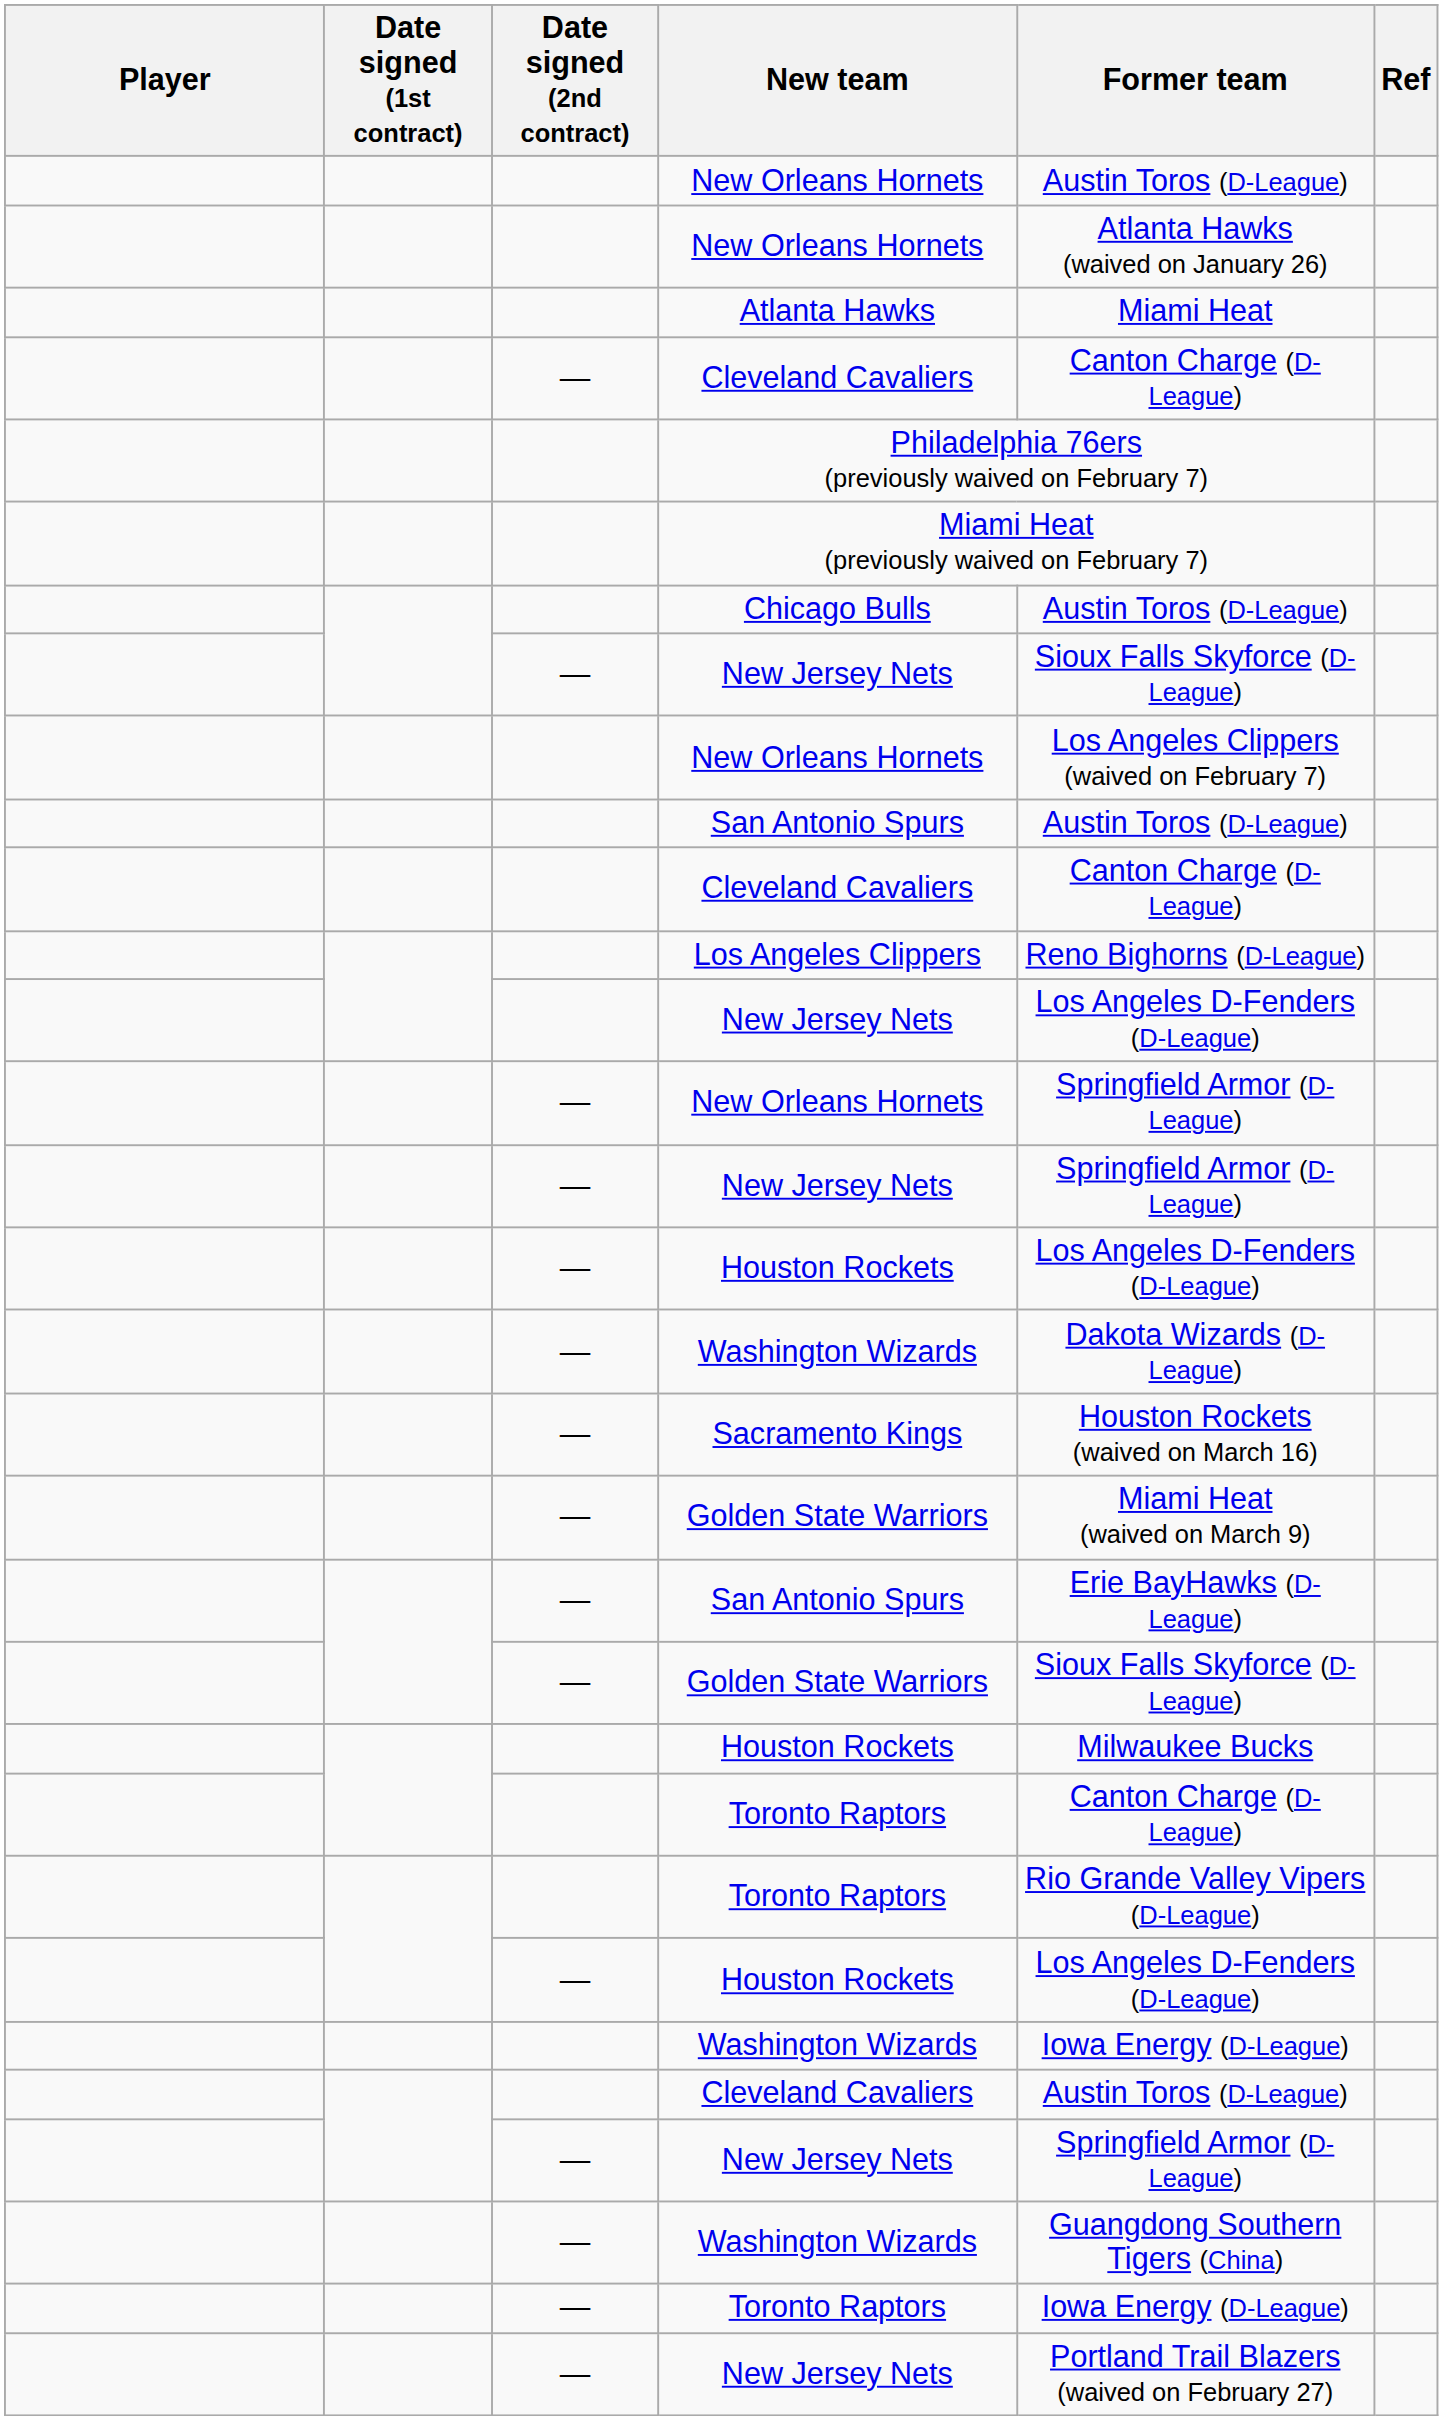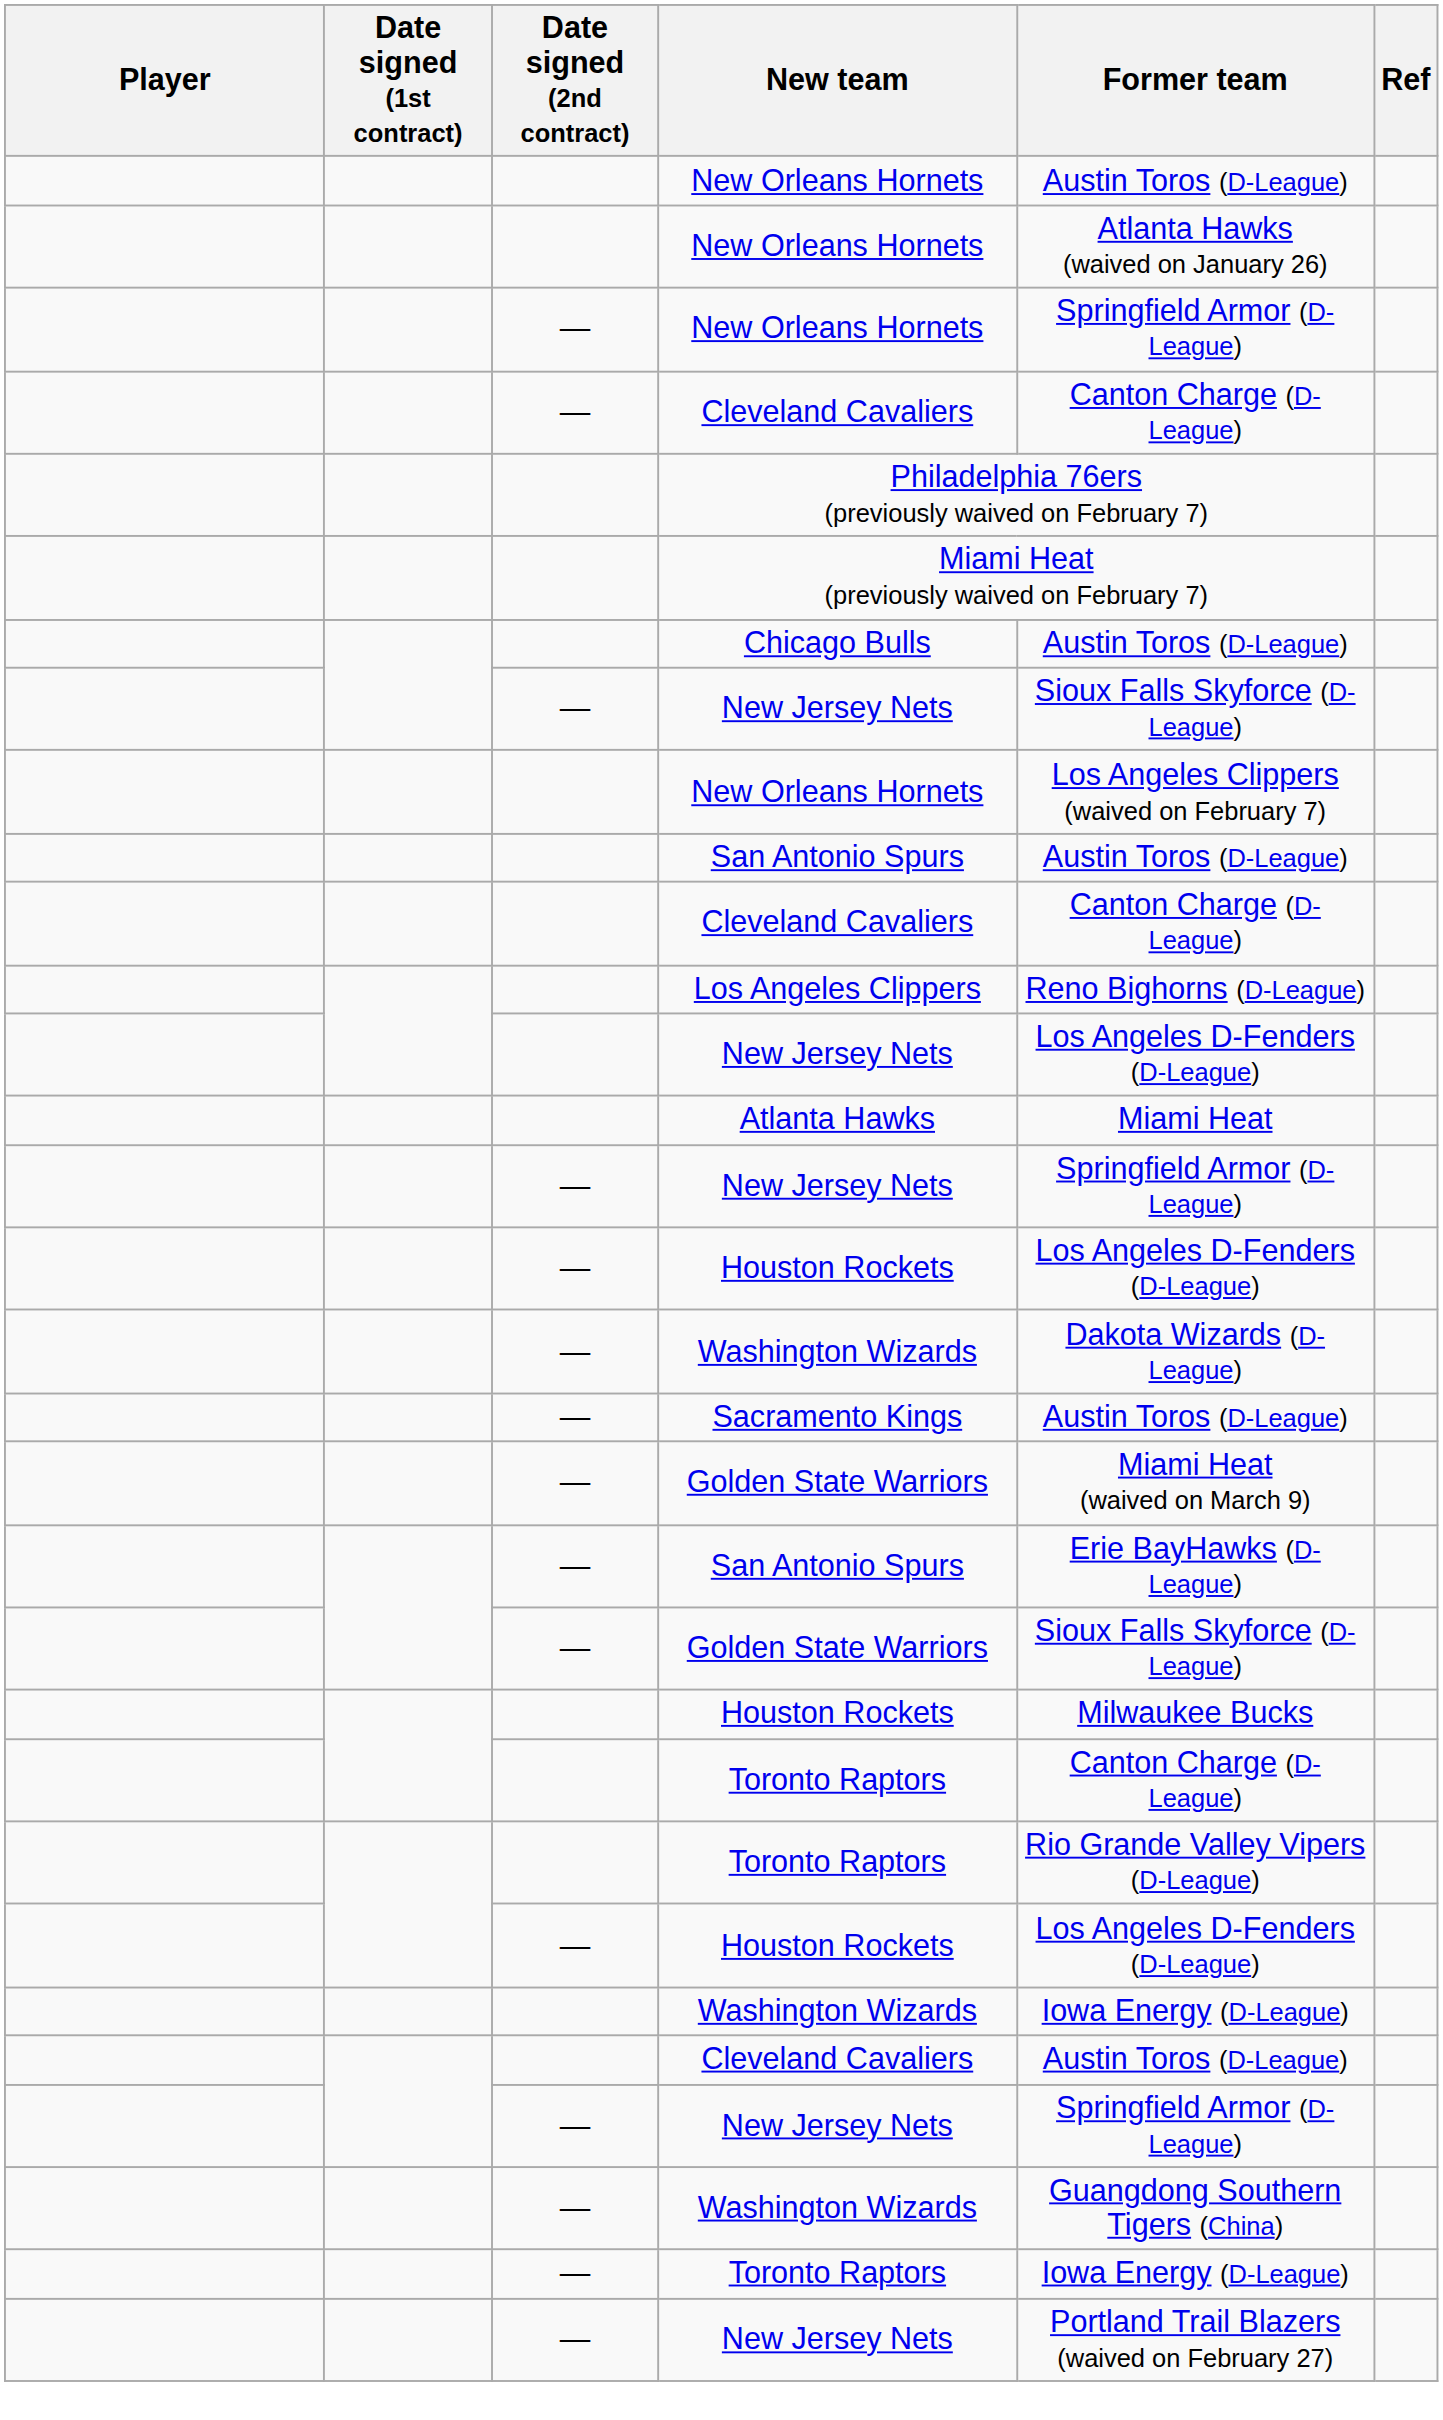rows swapped: Atlanta Hawks <-> — / New Orleans Hornets
Sacramento Kings | Former team: Houston Rockets (waived on March 16) -> Austin Toros (D-League)
